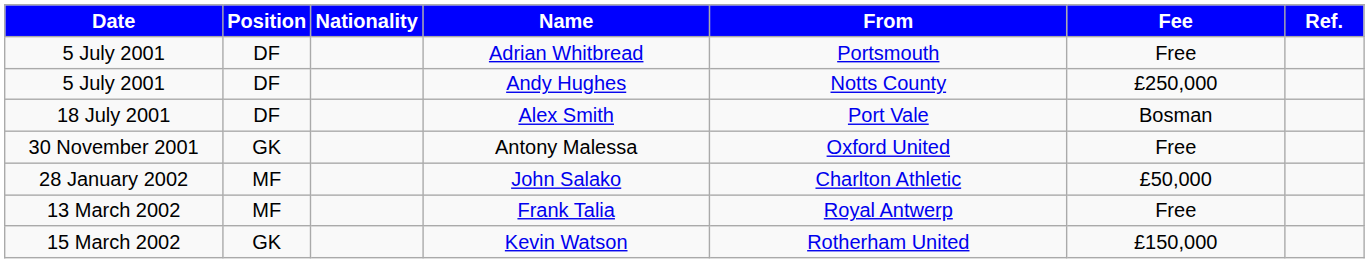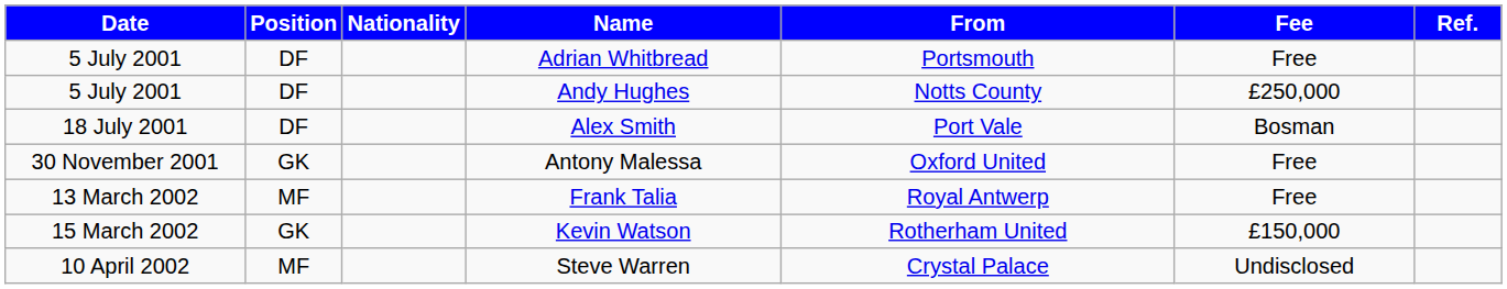- row: 28 January 2002 | MF | John Salako | Charlton Athletic | £50,000
+ row: 10 April 2002 | MF | Steve Warren | Crystal Palace | Undisclosed
